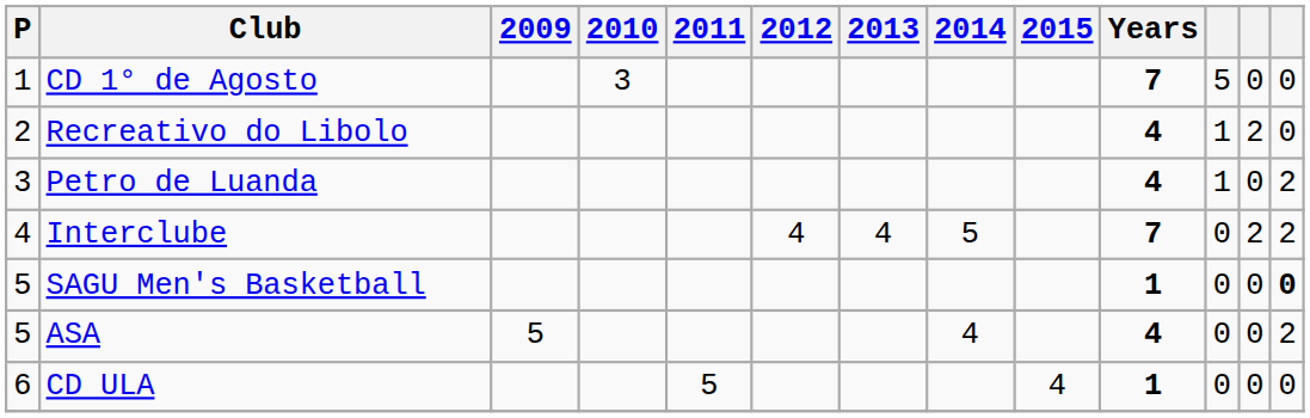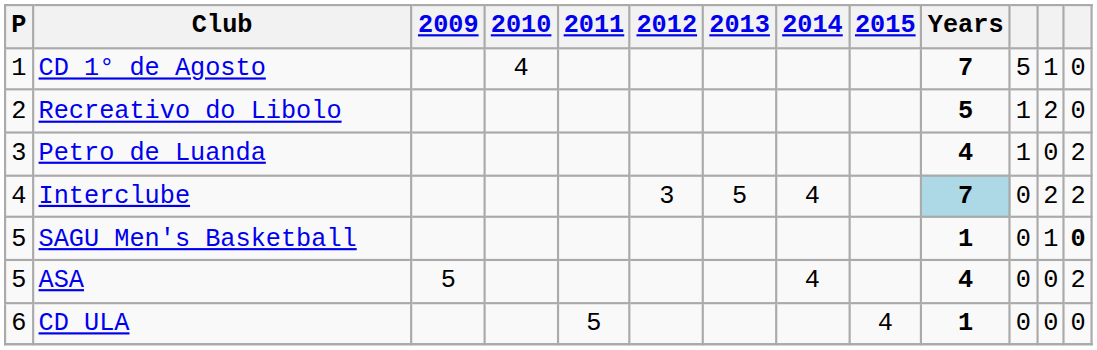CD 1° de Agosto | 2010: 3 -> 4
CD 1° de Agosto | column 12: 0 -> 1
Recreativo do Libolo | Years: 4 -> 5
Interclube | 2012: 4 -> 3
Interclube | 2013: 4 -> 5
Interclube | 2014: 5 -> 4
Interclube | Years: no background -> lightblue background
SAGU Men's Basketball | column 12: 0 -> 1
